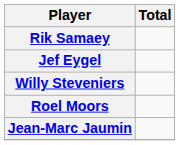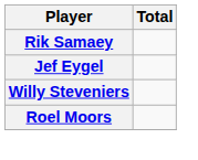- row: Jean-Marc Jaumin
